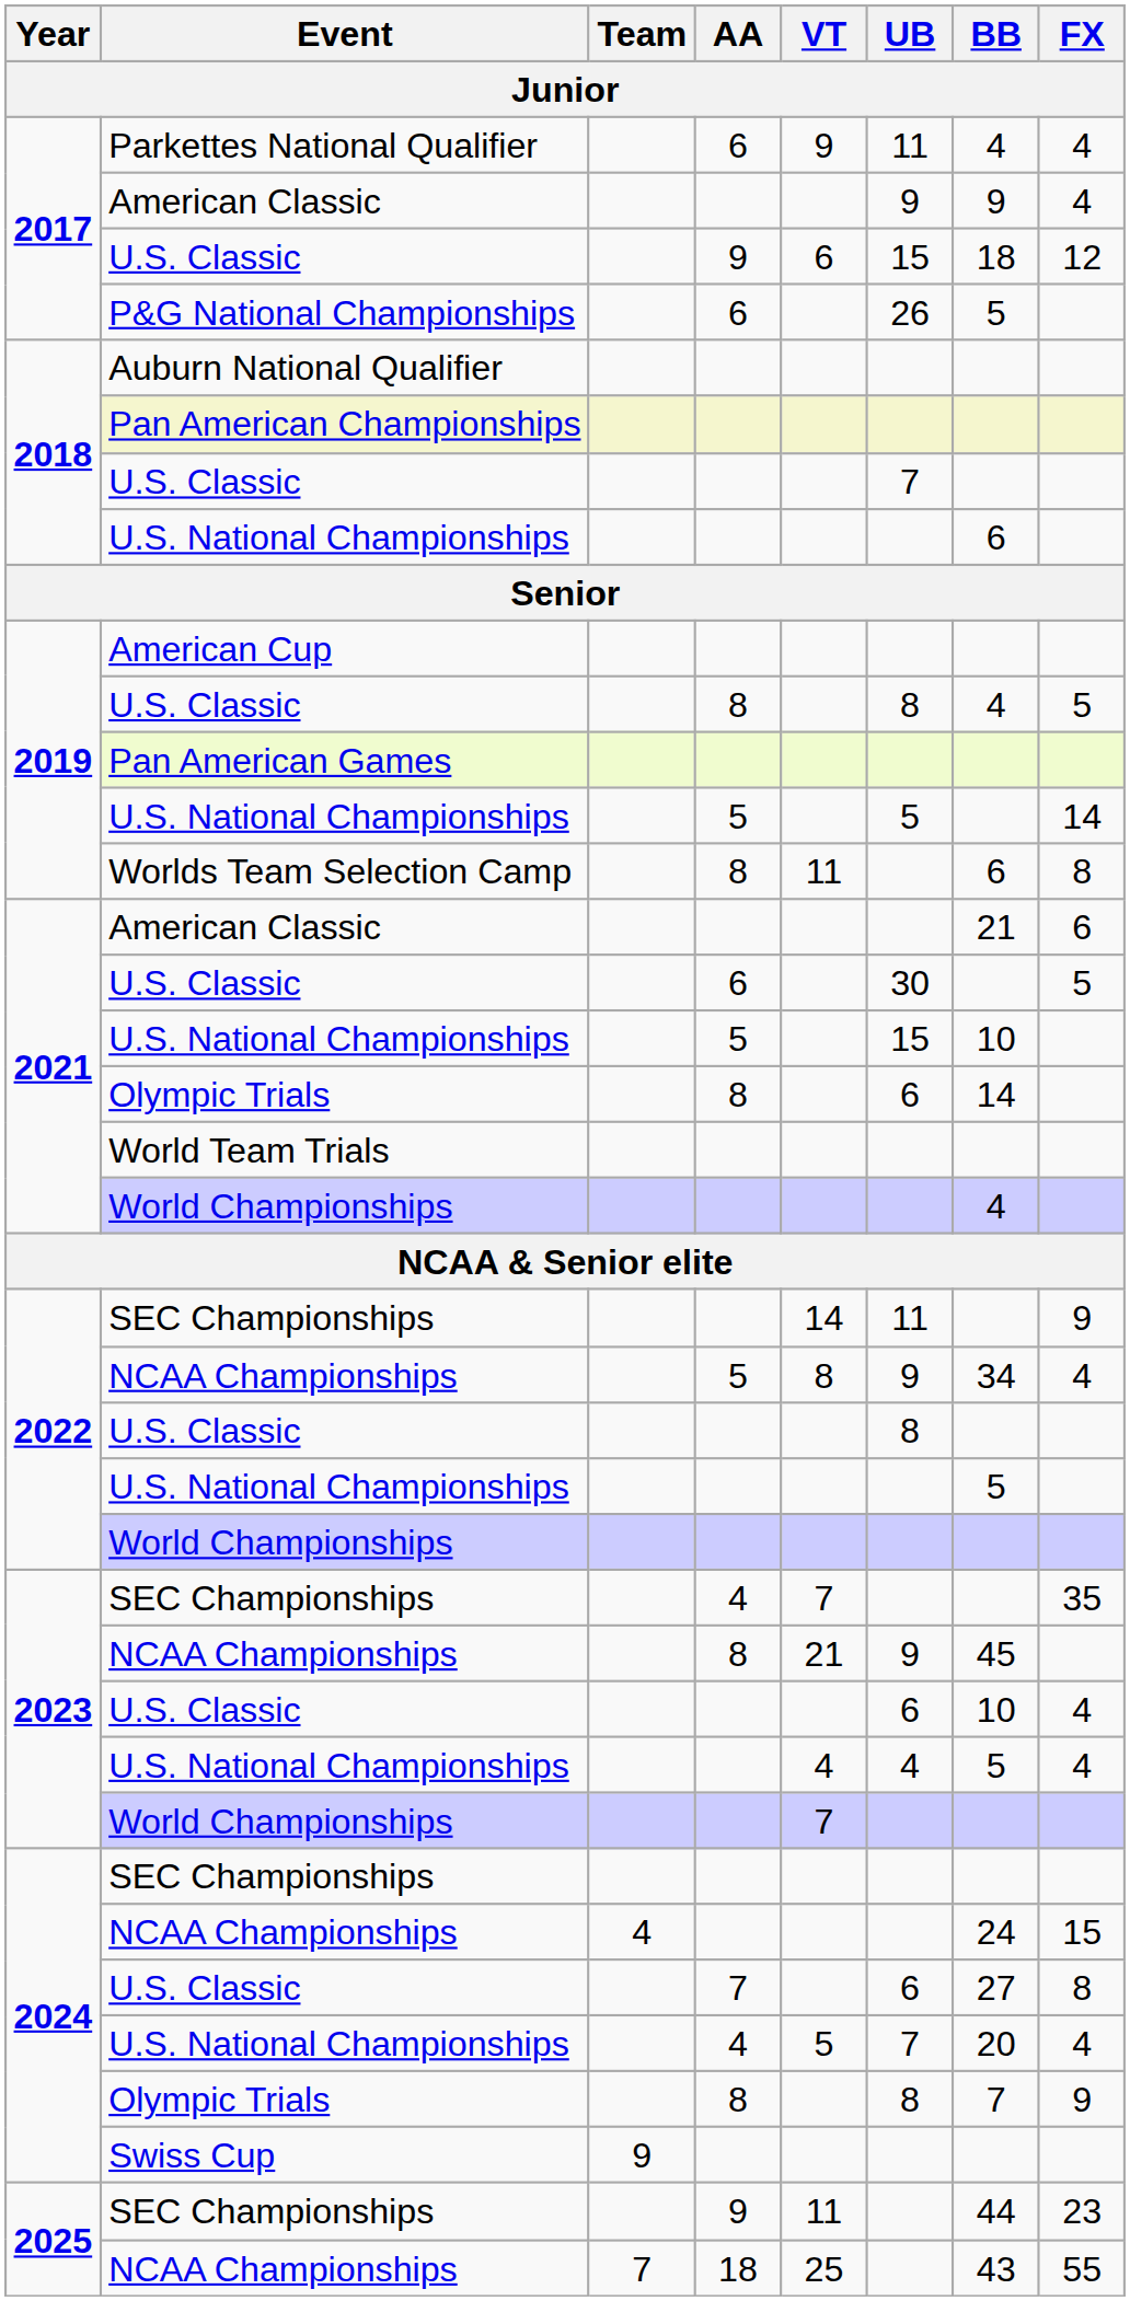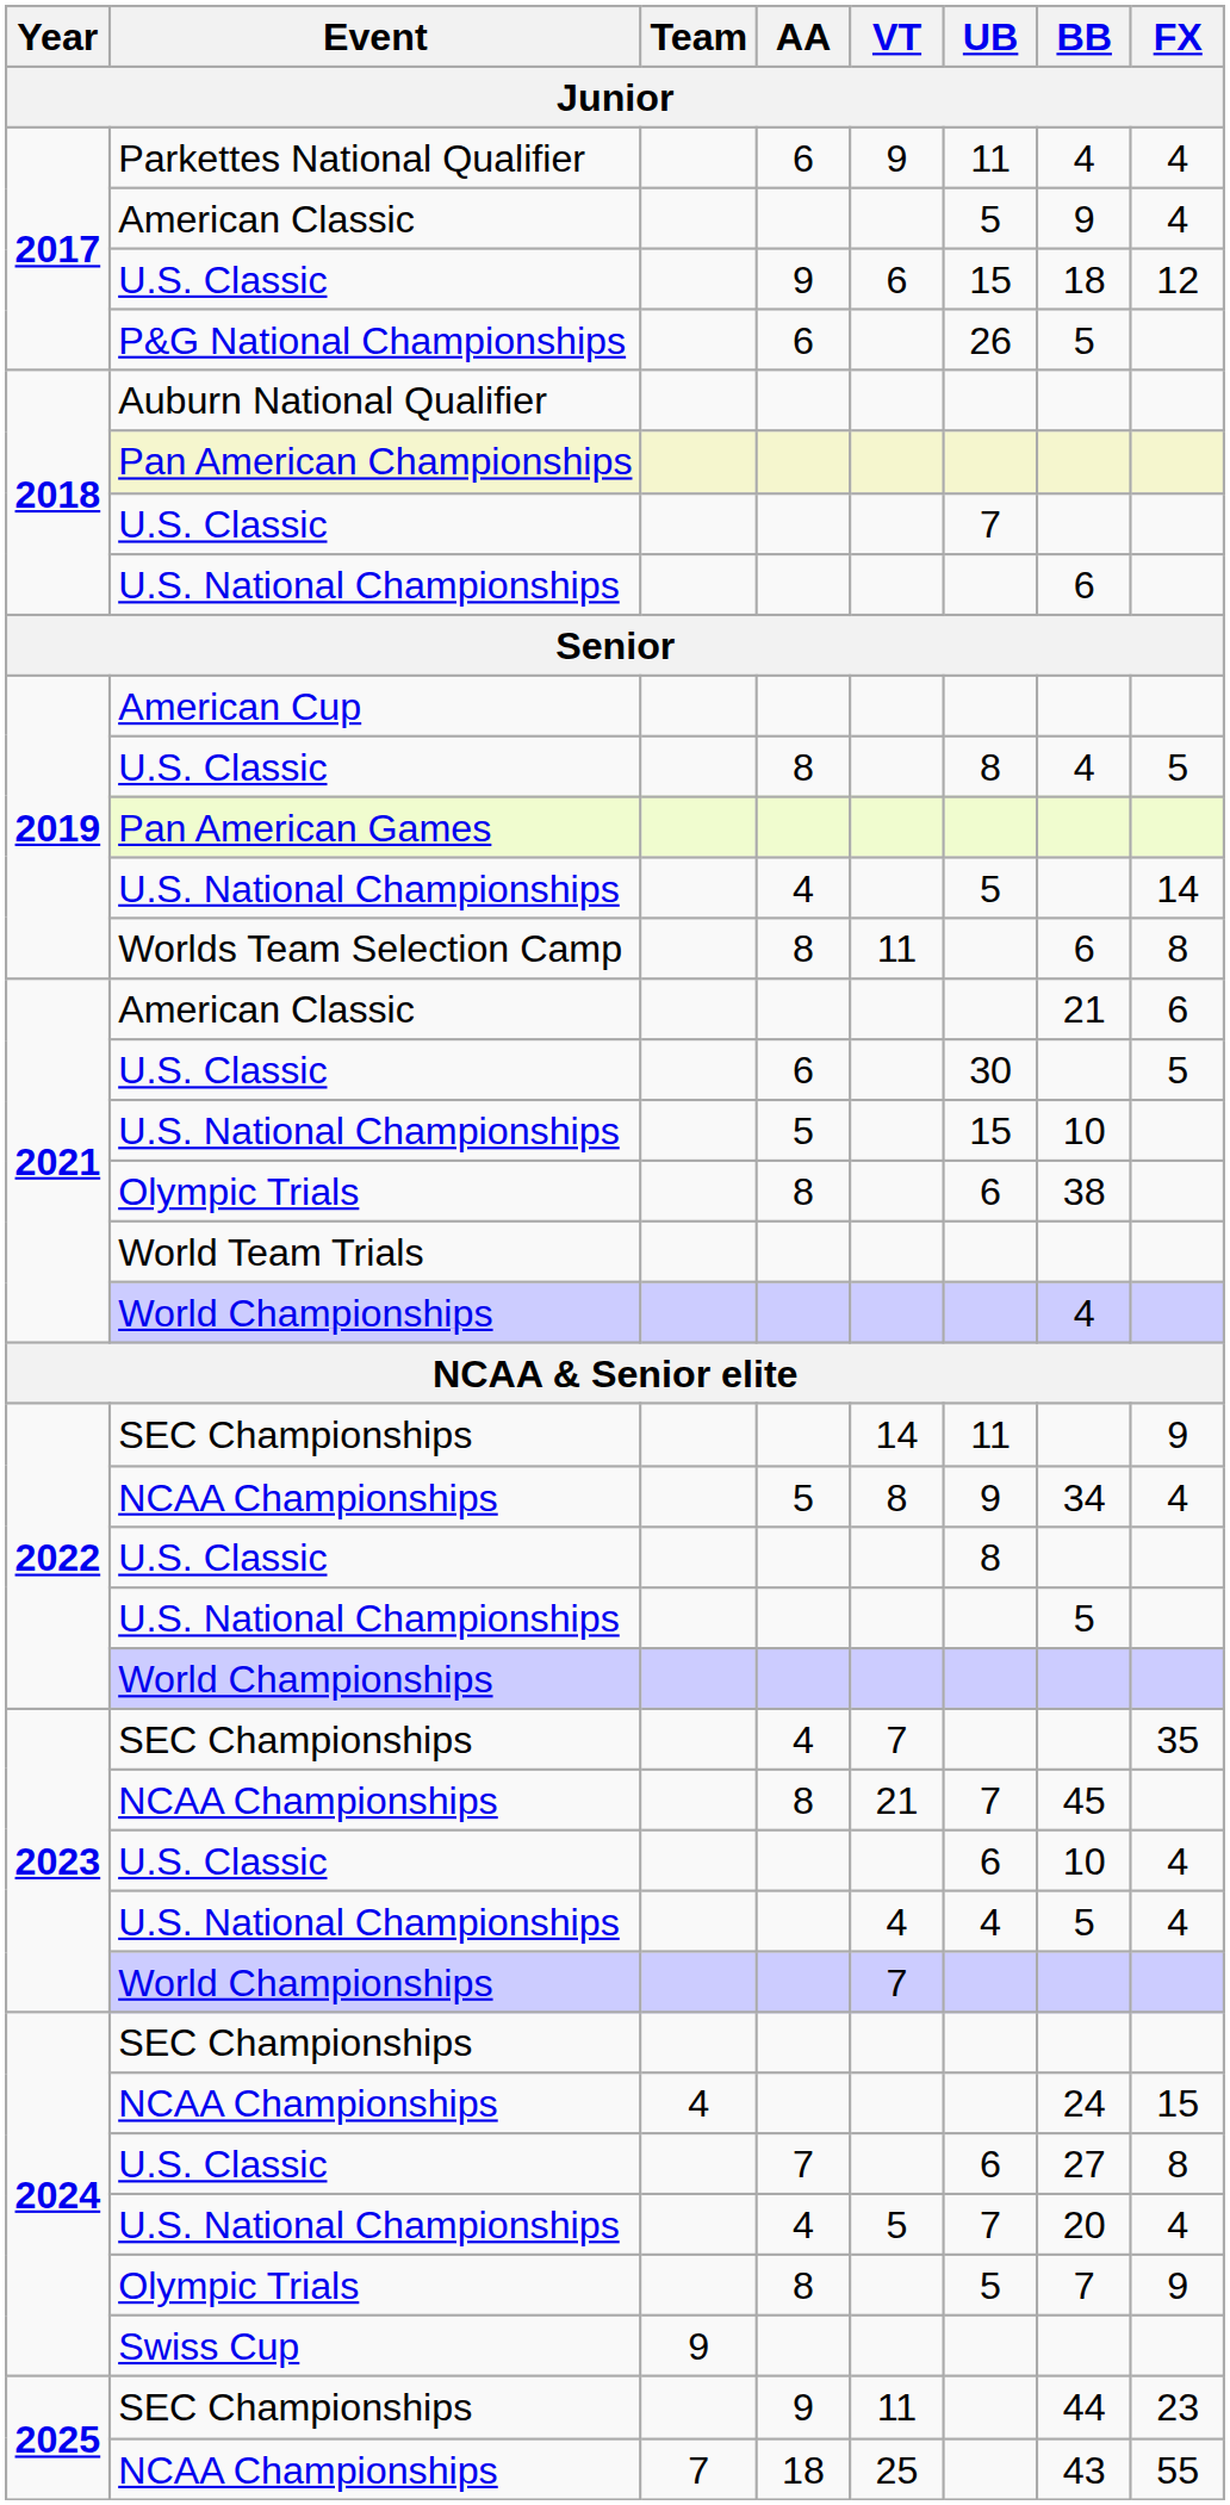2017 / American Classic | UB: 9 -> 5
2019 / U.S. National Championships | AA: 5 -> 4
2021 / Olympic Trials | BB: 14 -> 38
2023 / NCAA Championships | UB: 9 -> 7
2024 / Olympic Trials | UB: 8 -> 5
